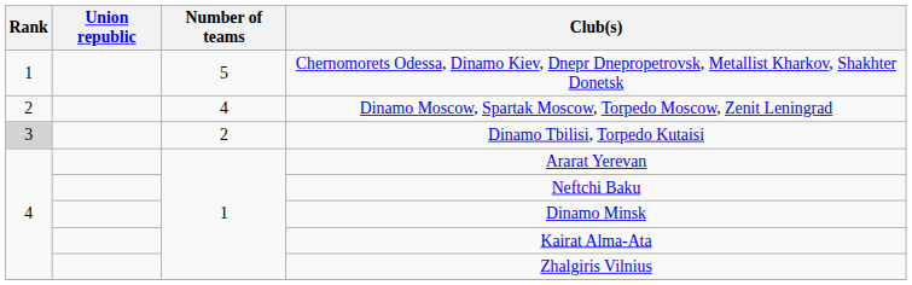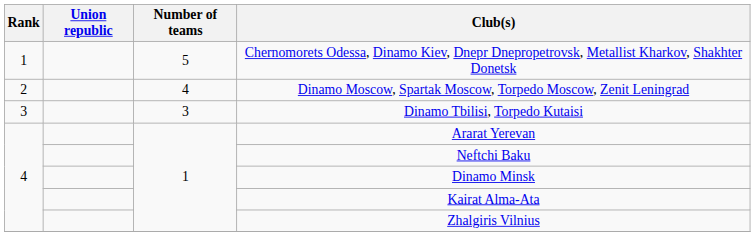Dinamo Tbilisi, Torpedo Kutaisi | Rank: lightgrey background -> no background
Dinamo Tbilisi, Torpedo Kutaisi | Number of teams: 2 -> 3
